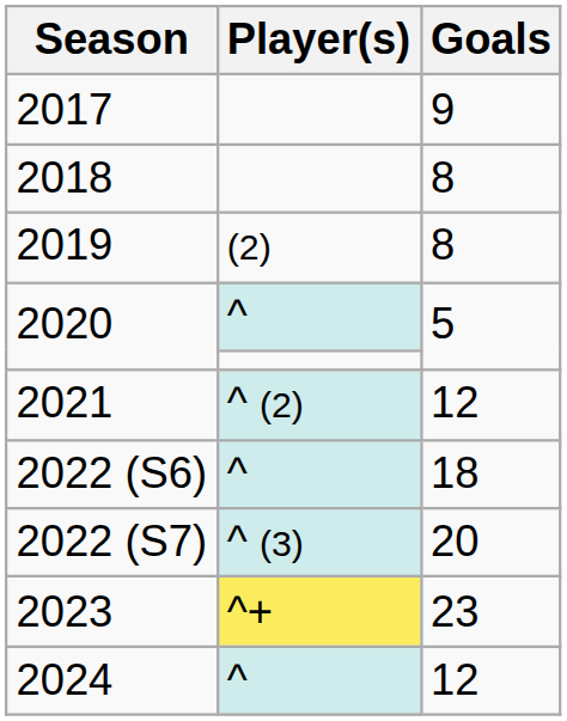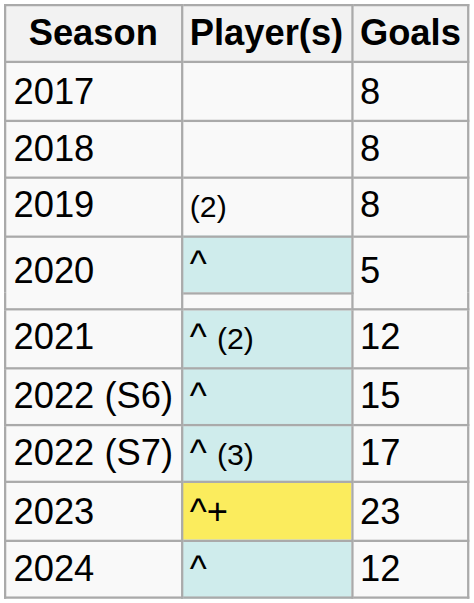2017 | Goals: 9 -> 8
2022 (S6) | Goals: 18 -> 15
2022 (S7) | Goals: 20 -> 17
